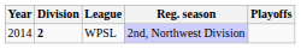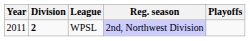WPSL | Year: 2014 -> 2011
